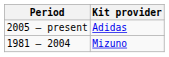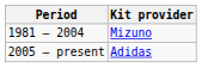rows swapped: 1981 – 2004 <-> 2005 – present
